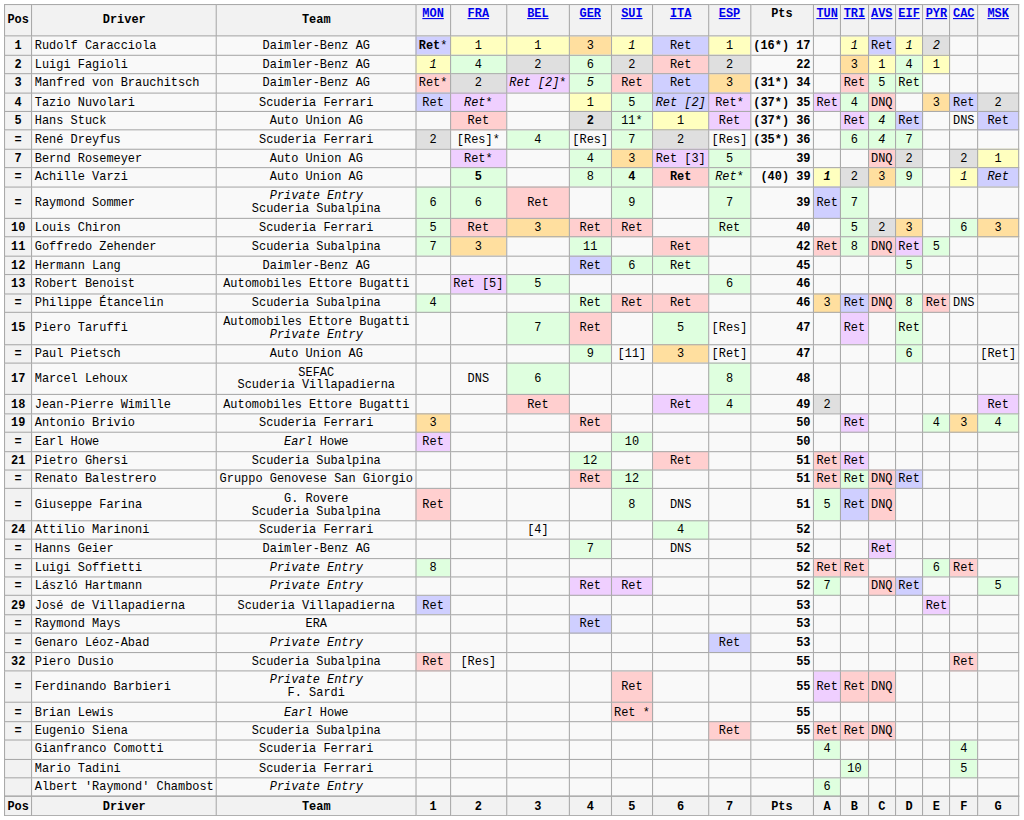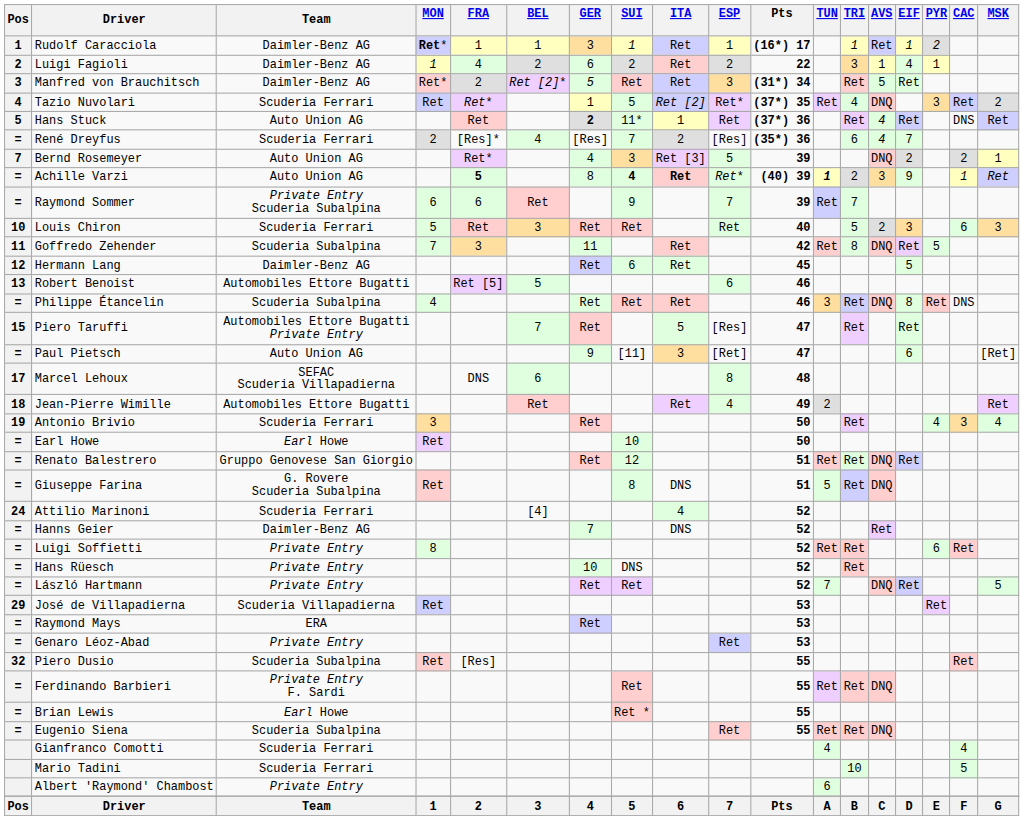- row: 21 | Pietro Ghersi | Scuderia Subalpina | 12 | Ret | 51 | Ret | Ret
+ row: = | Hans Rüesch | Private Entry | 10 | DNS | 52 | Ret
